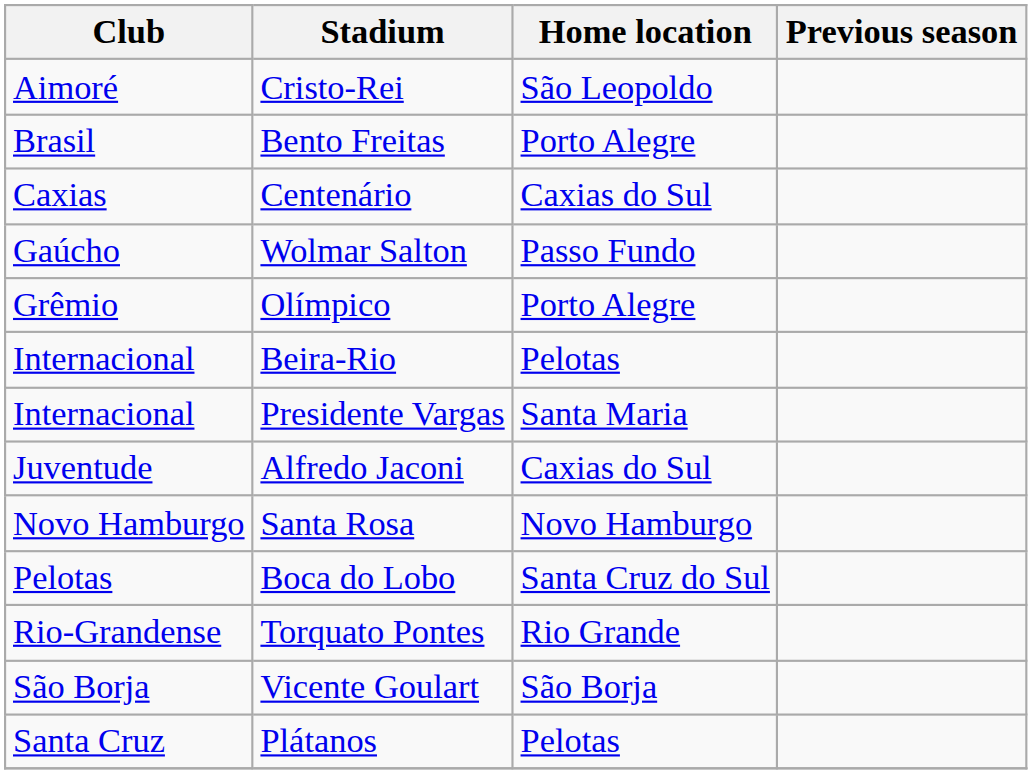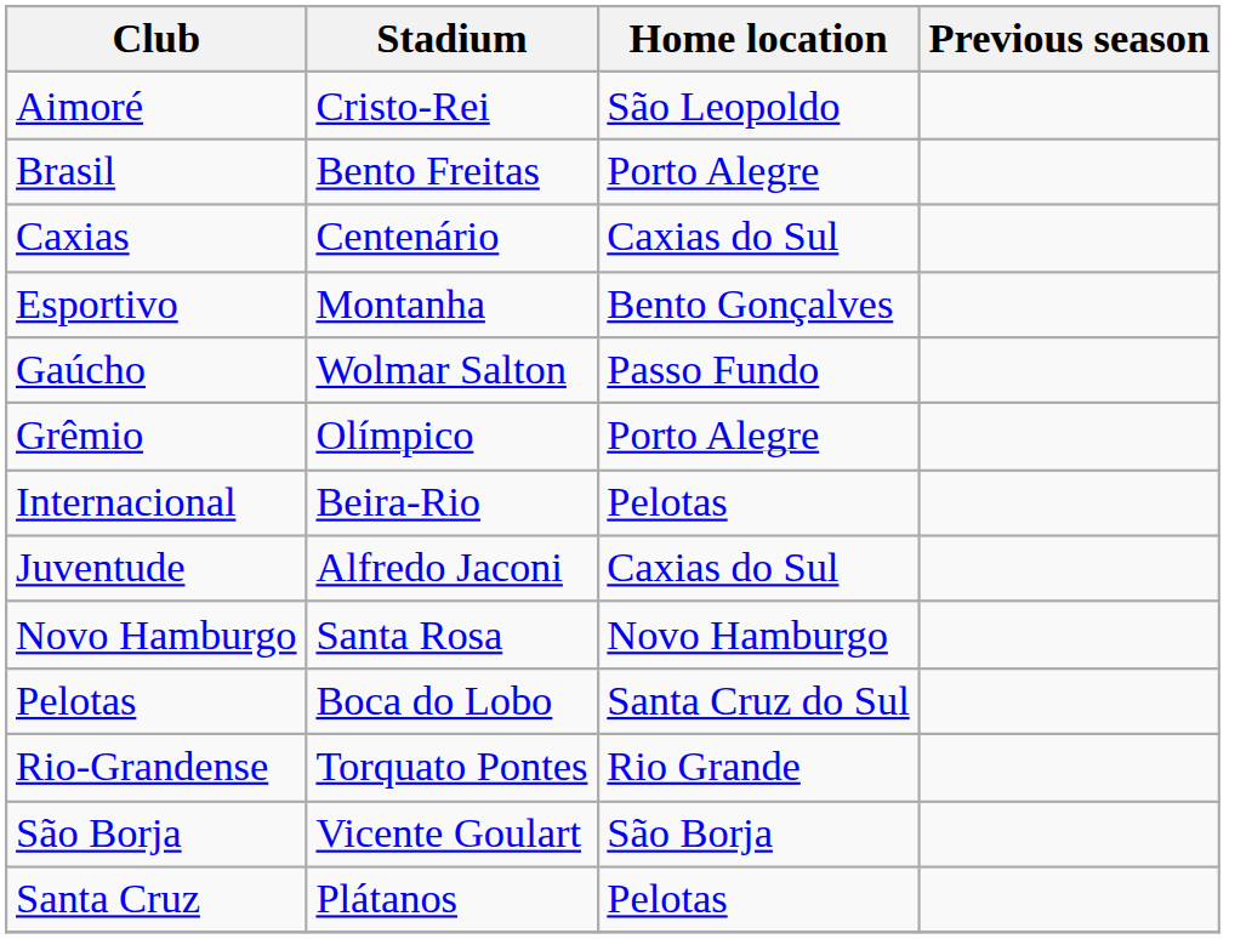+ row: Esportivo | Montanha | Bento Gonçalves
- row: Internacional | Presidente Vargas | Santa Maria
